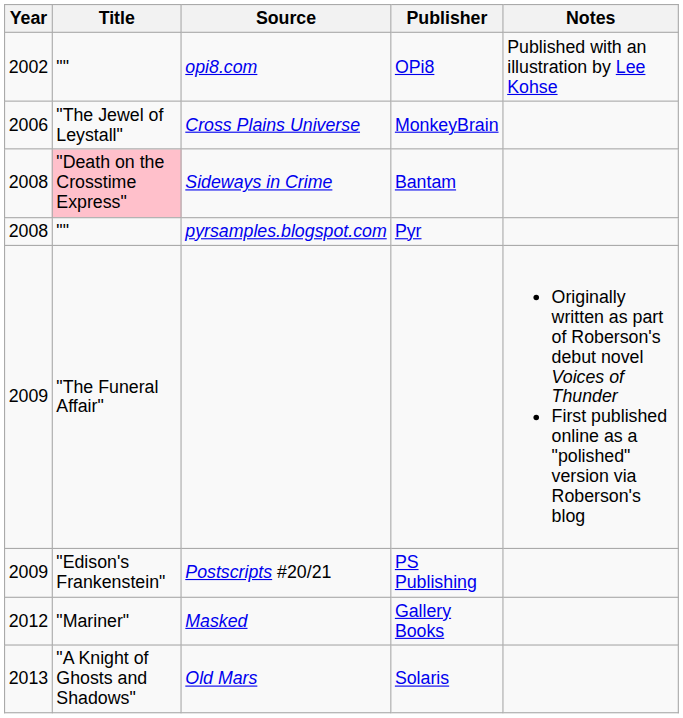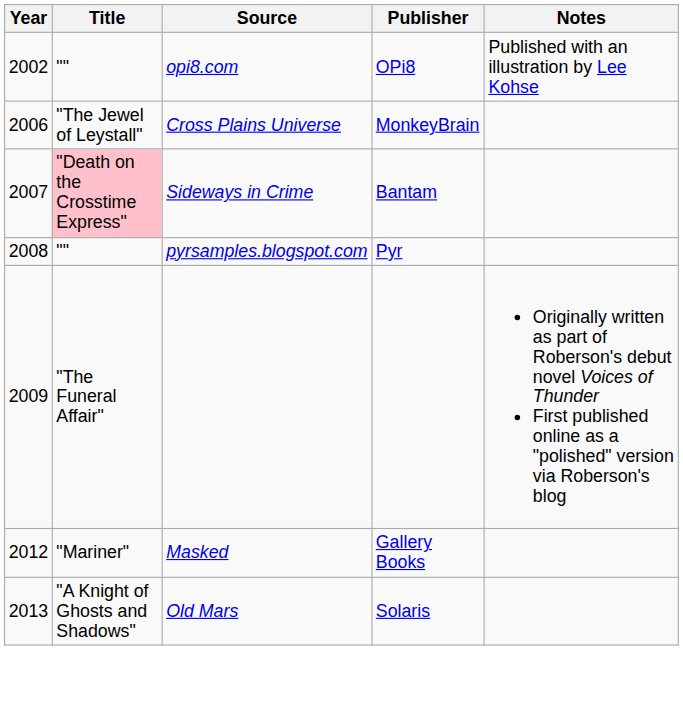Sideways in Crime | Year: 2008 -> 2007
- row: 2009 | "Edison's Frankenstein" | Postscripts #20/21 | PS Publishing
